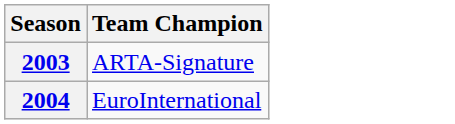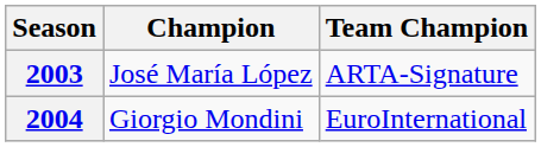+ column: Champion | José María López | Giorgio Mondini
